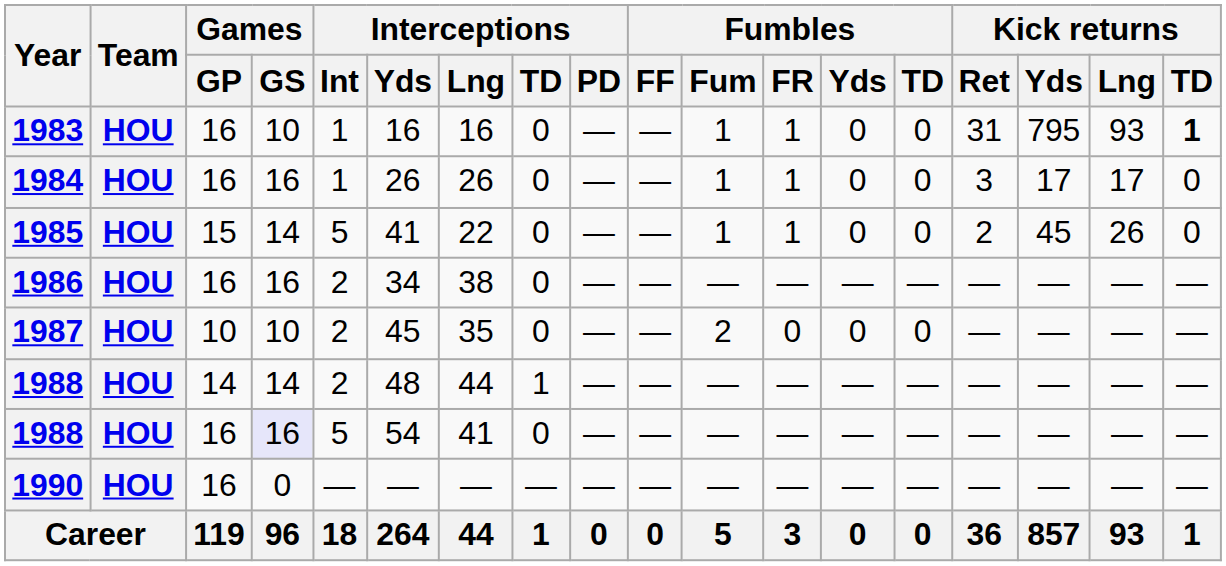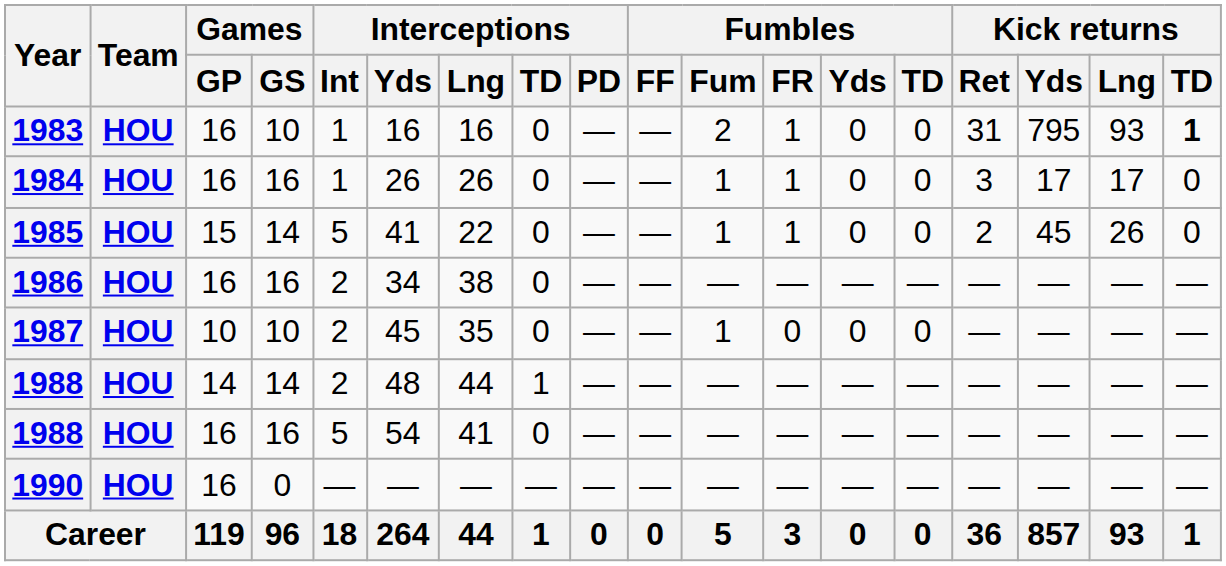1983 | Fumbles / Fum: 1 -> 2
1987 | Fumbles / Fum: 2 -> 1
1988 / 16 | Games / GS: lavender background -> no background
